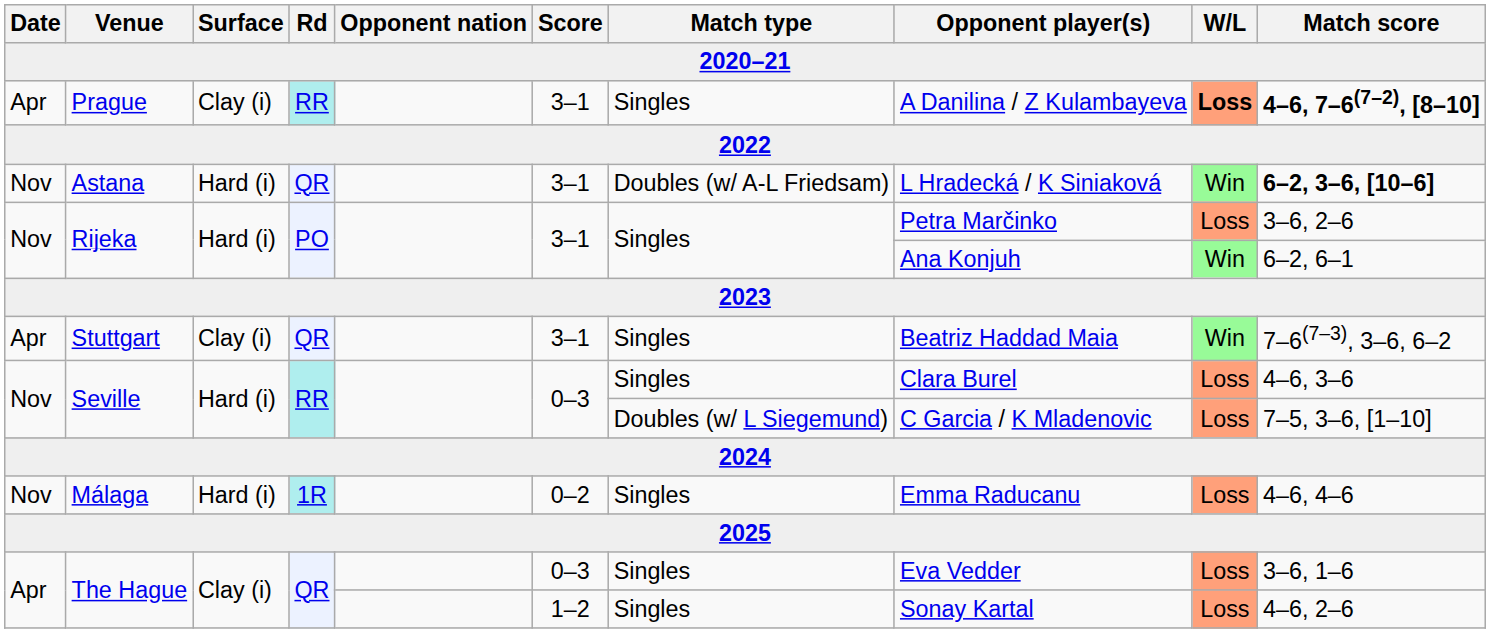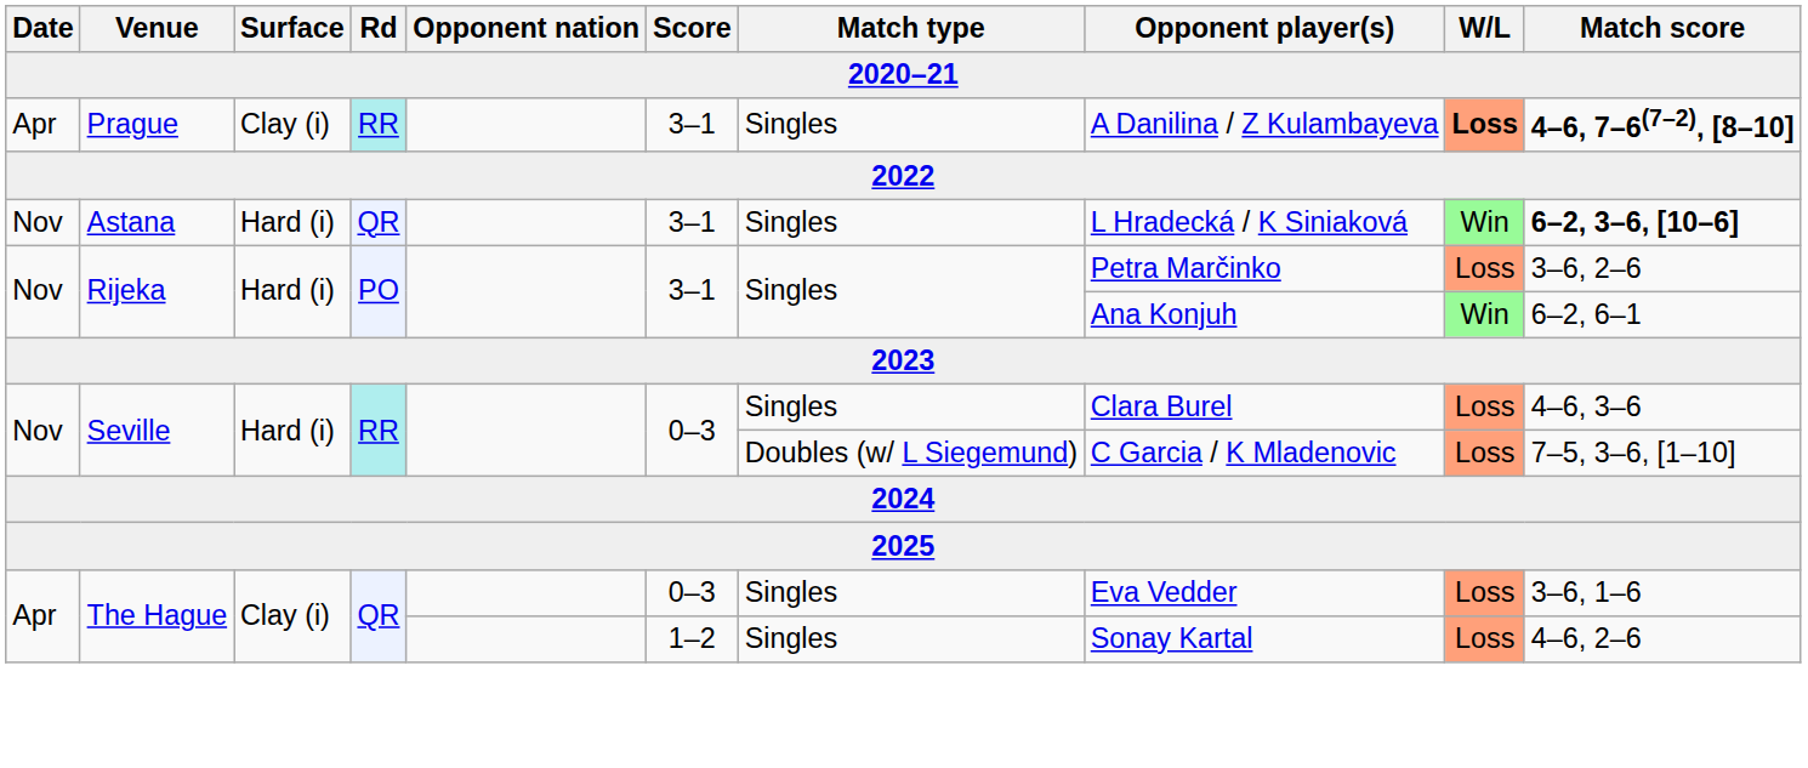Astana | Match type: Doubles (w/ A-L Friedsam) -> Singles
- row: Apr | Stuttgart | Clay (i) | QR | 3–1 | Singles | Beatriz Haddad Maia | Win | 7–6(7–3), 3–6, 6–2
- row: Nov | Málaga | Hard (i) | 1R | 0–2 | Singles | Emma Raducanu | Loss | 4–6, 4–6
